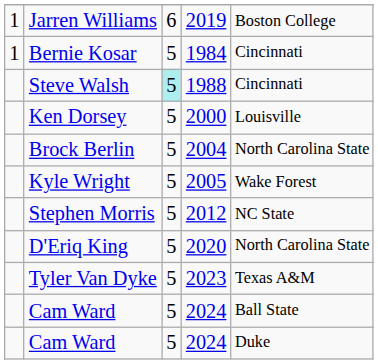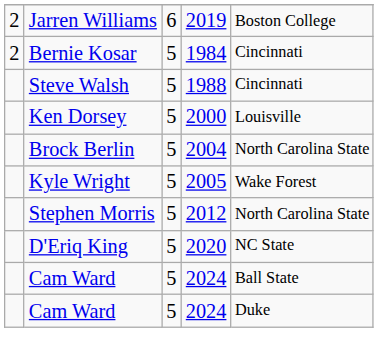Jarren Williams | column 1: 1 -> 2
Bernie Kosar | column 1: 1 -> 2
Steve Walsh | column 3: paleturquoise background -> no background
Stephen Morris | column 5: NC State -> North Carolina State
D'Eriq King | column 5: North Carolina State -> NC State
- row: Tyler Van Dyke | 5 | 2023 | Texas A&M
